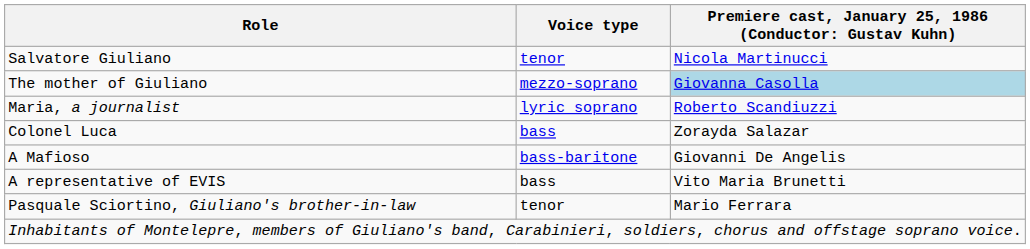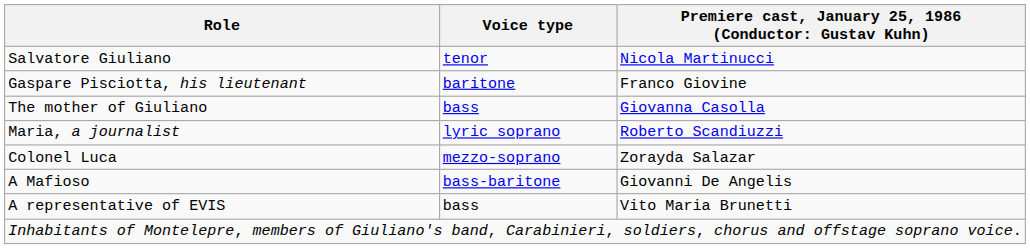+ row: Gaspare Pisciotta, his lieutenant | baritone | Franco Giovine
The mother of Giuliano | Voice type: mezzo-soprano -> bass
The mother of Giuliano | column 3: lightblue background -> no background
Colonel Luca | Voice type: bass -> mezzo-soprano
- row: Pasquale Sciortino, Giuliano's brother-in-law | tenor | Mario Ferrara
